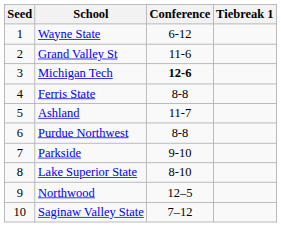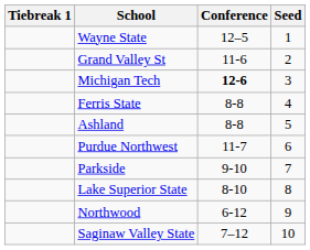columns swapped: Seed <-> Tiebreak 1
Wayne State | Conference: 6-12 -> 12–5
Ashland | Conference: 11-7 -> 8-8
Purdue Northwest | Conference: 8-8 -> 11-7
Northwood | Conference: 12–5 -> 6-12
